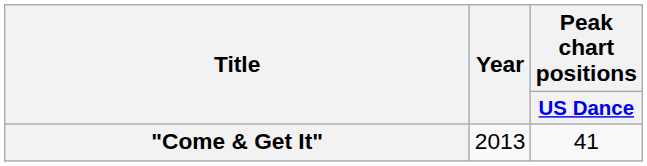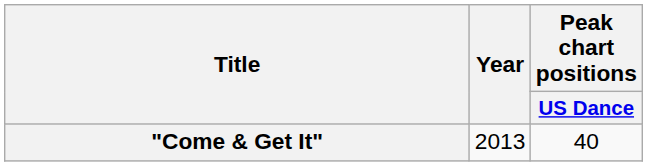"Come & Get It" | Peak chart positions / US Dance: 41 -> 40
